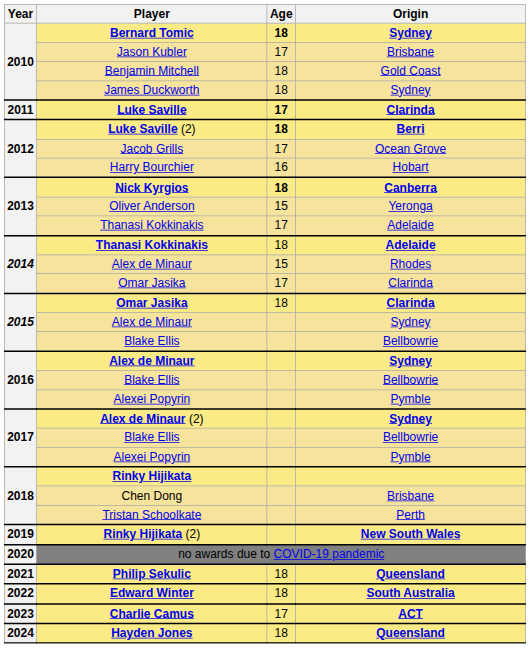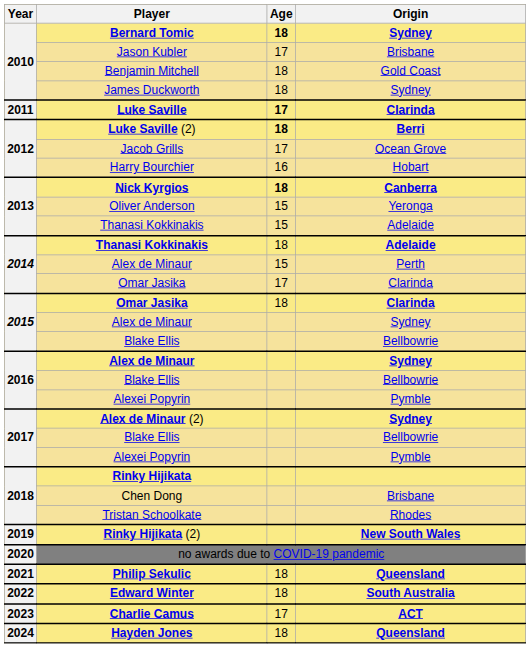2013 / Thanasi Kokkinakis | Age: 17 -> 15
2014 / Alex de Minaur | Origin: Rhodes -> Perth
Tristan Schoolkate | Origin: Perth -> Rhodes
